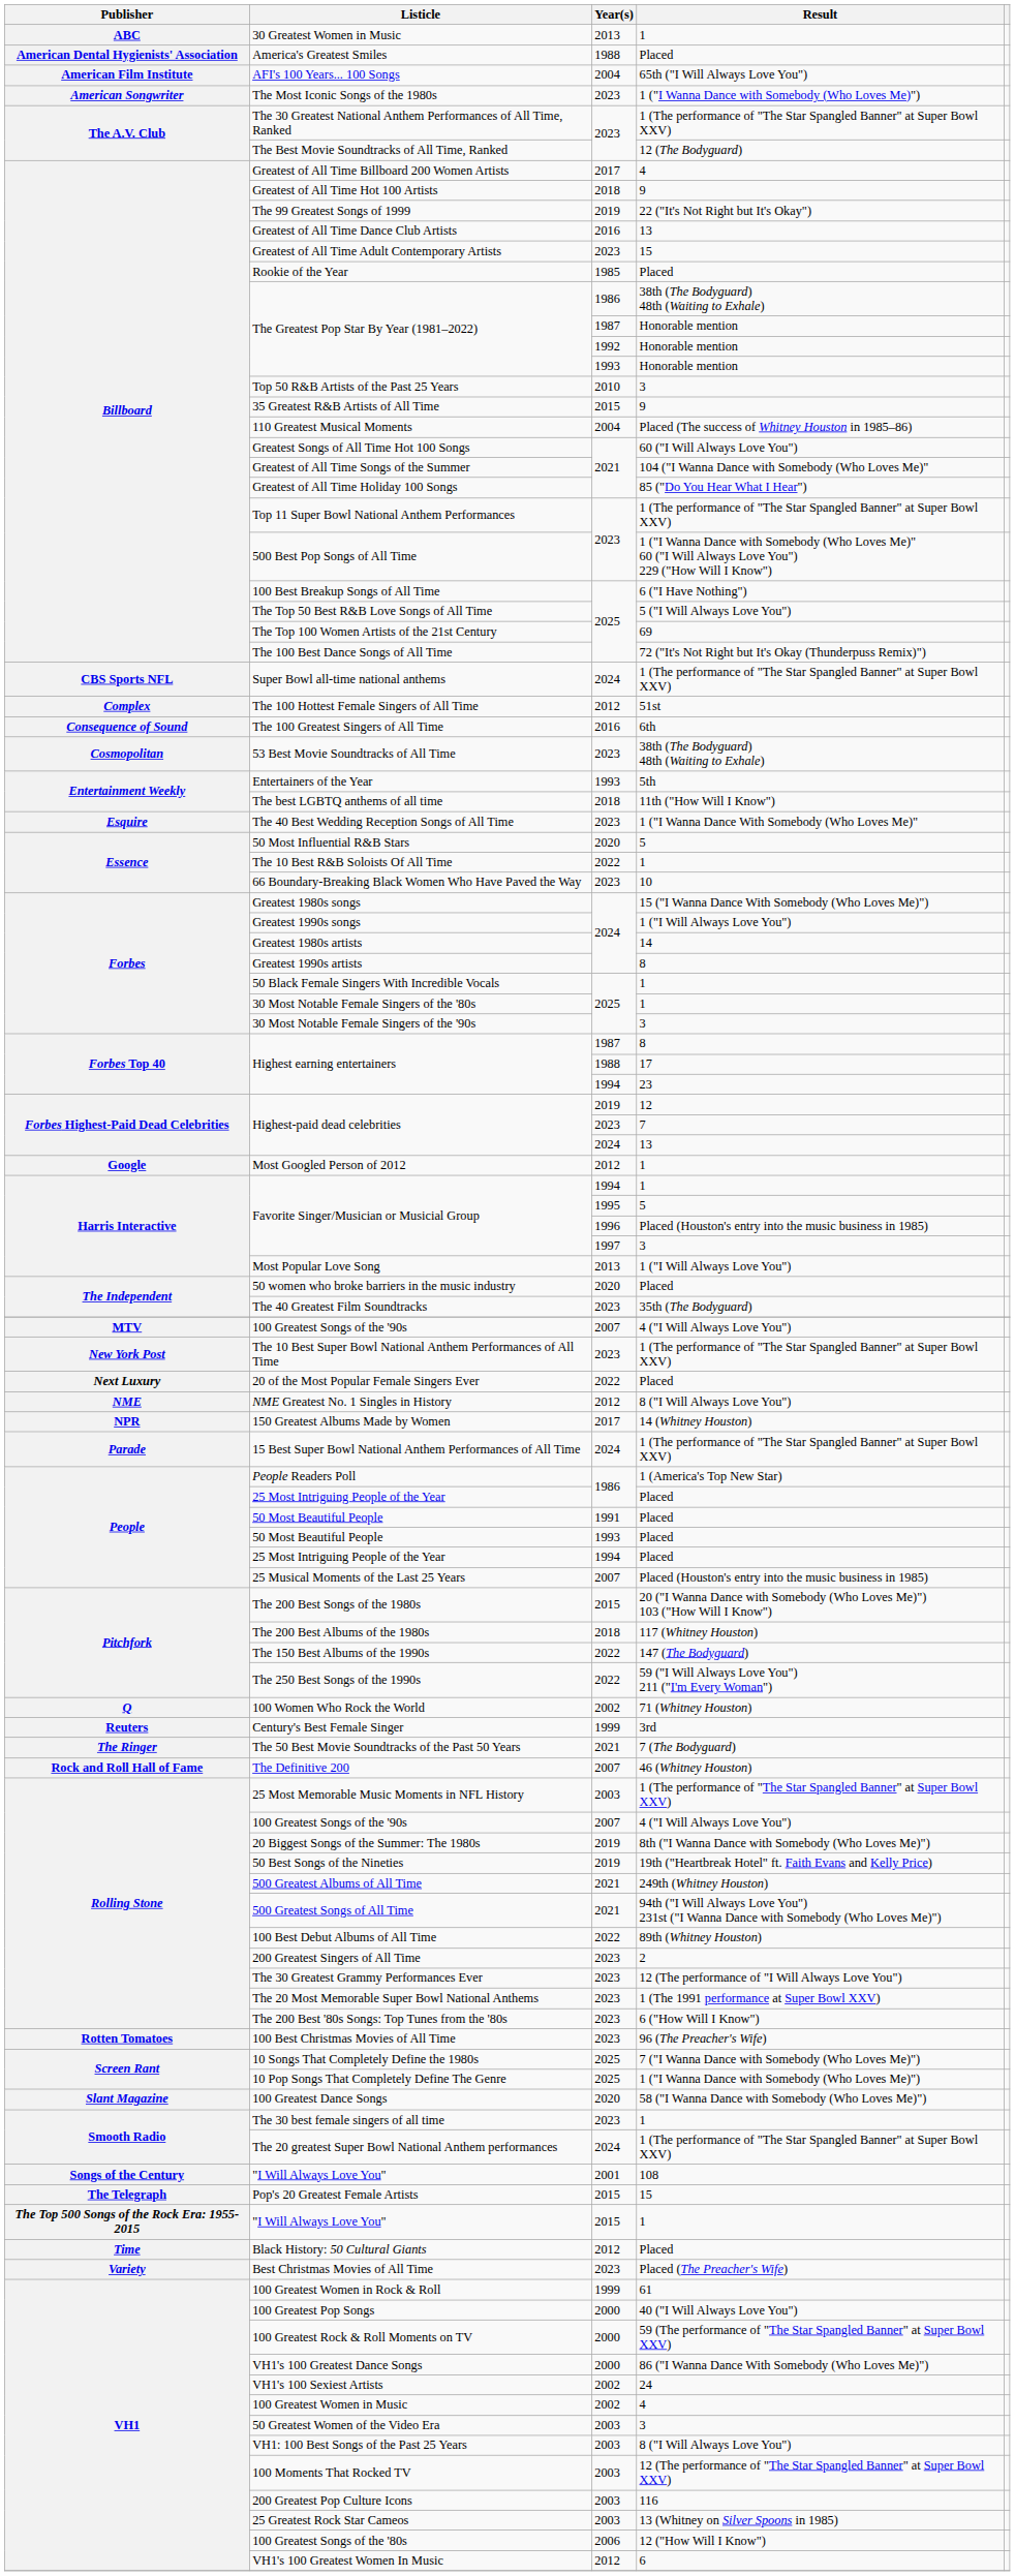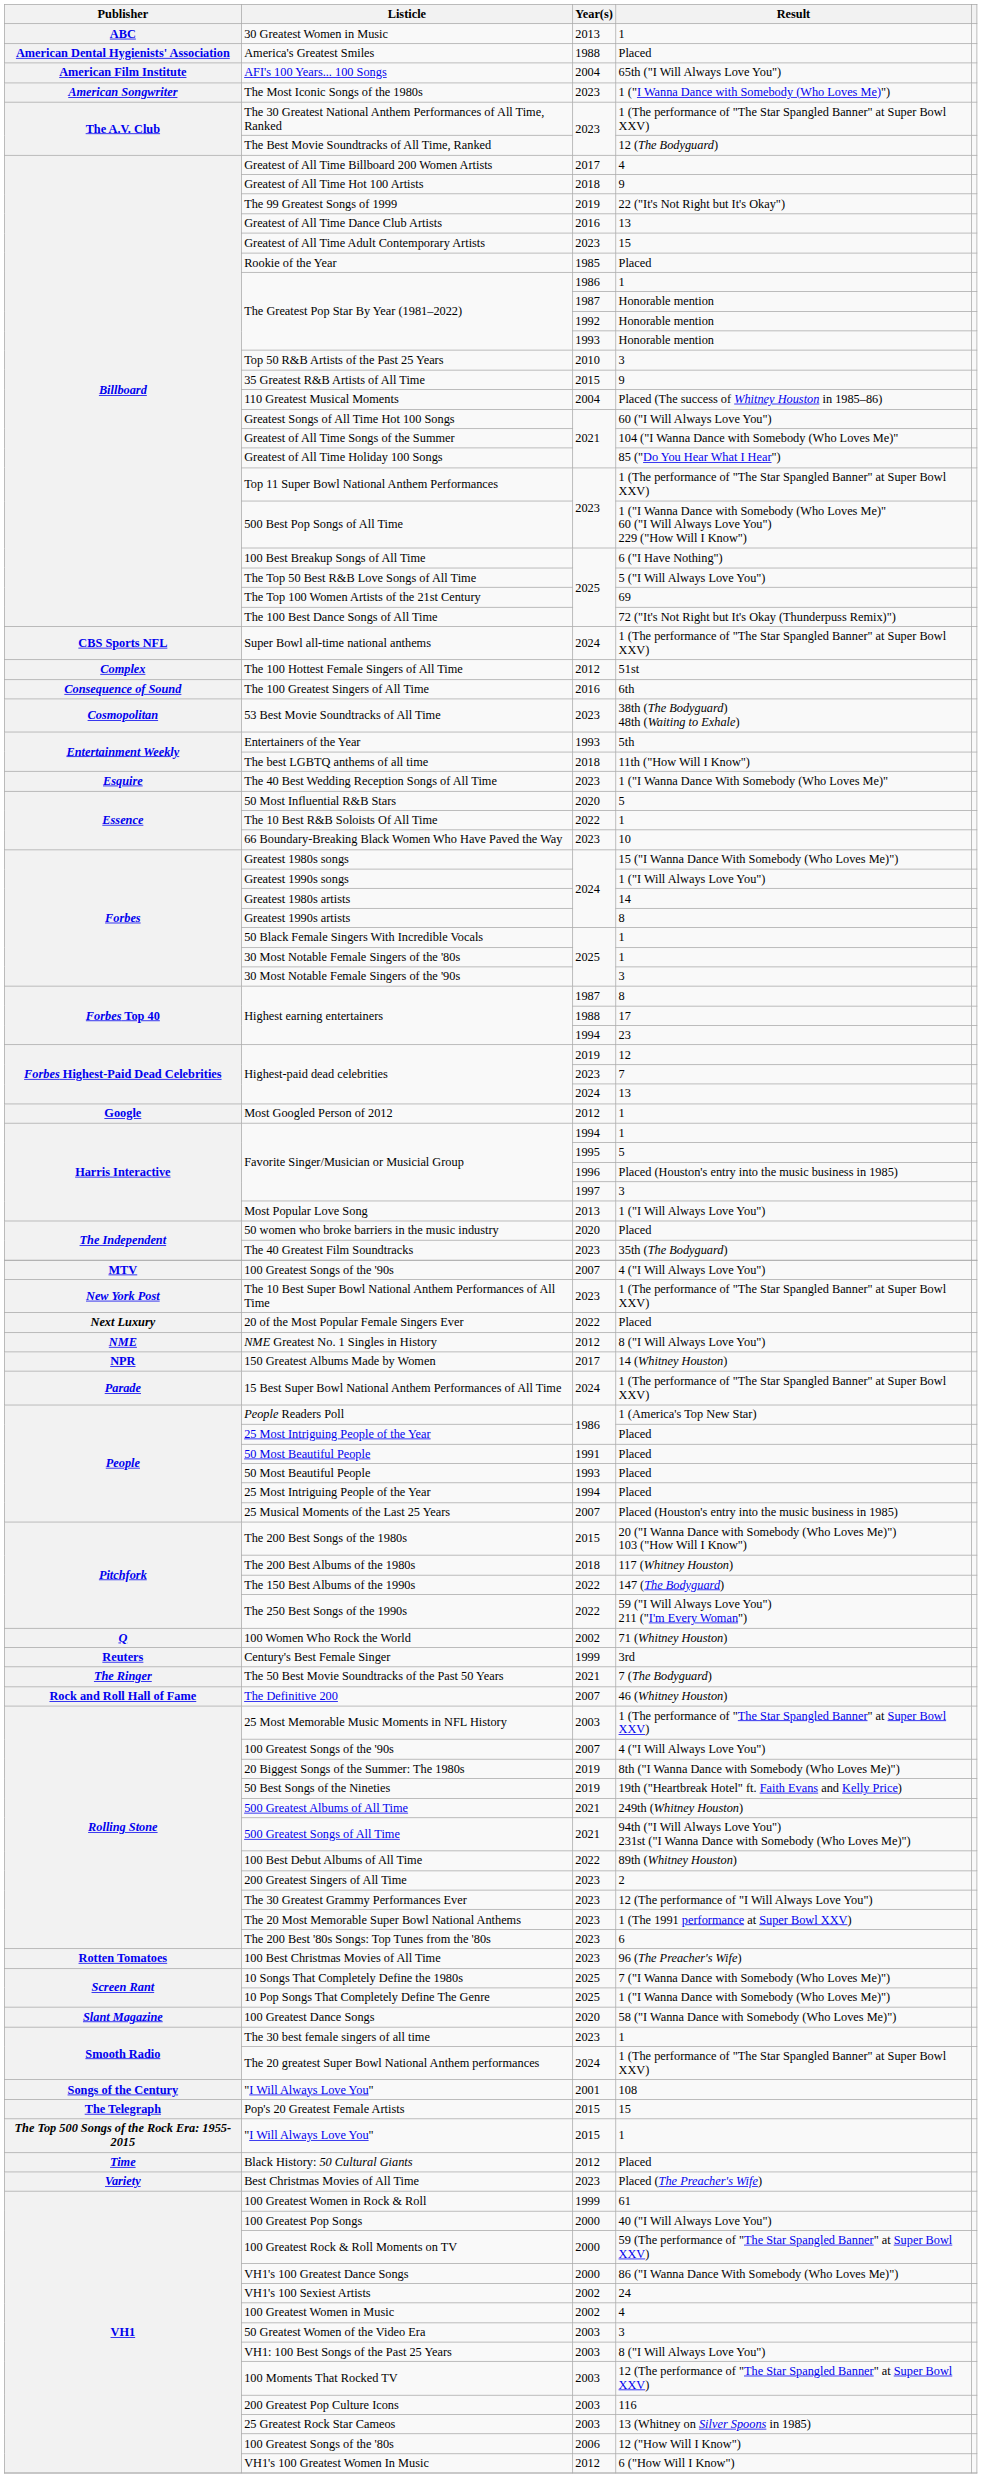The Greatest Pop Star By Year (1981–2022) / 1986 | Result: 38th (The Bodyguard) 48th (Waiting to Exhale) -> 1
The 200 Best '80s Songs: Top Tunes from the '80s | Result: 6 ("How Will I Know") -> 6
VH1's 100 Greatest Women In Music | Result: 6 -> 6 ("How Will I Know")
